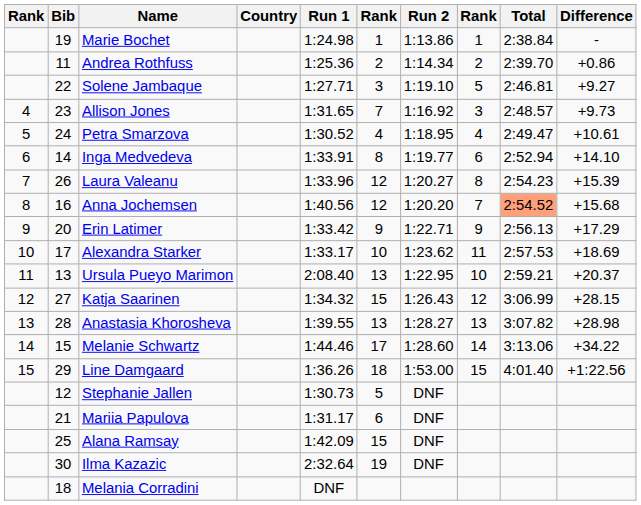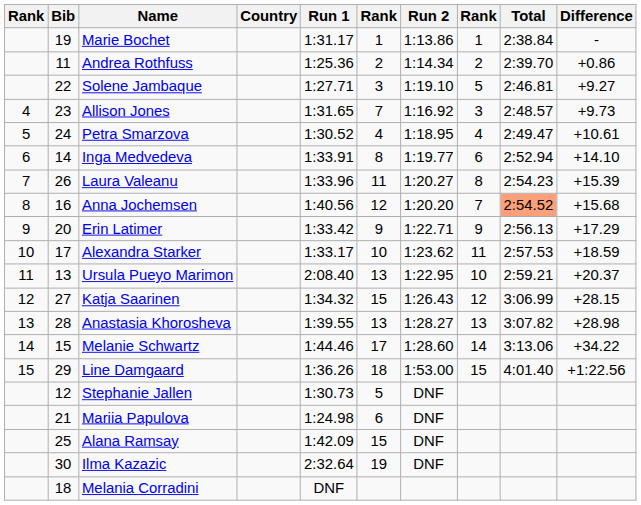Marie Bochet | Run 1: 1:24.98 -> 1:31.17
Laura Valeanu | column 6: 12 -> 11
Alexandra Starker | Difference: +18.69 -> +18.59
Mariia Papulova | Run 1: 1:31.17 -> 1:24.98
